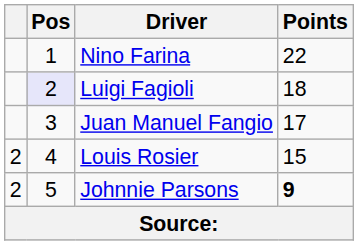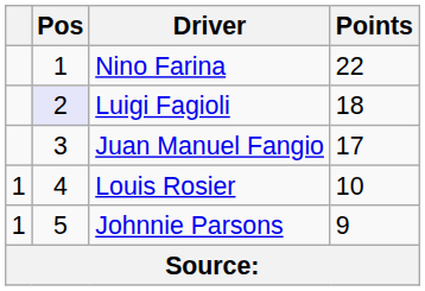Louis Rosier | column 1: 2 -> 1
Louis Rosier | Points: 15 -> 10
Johnnie Parsons | column 1: 2 -> 1
Johnnie Parsons | Points: bold -> normal
